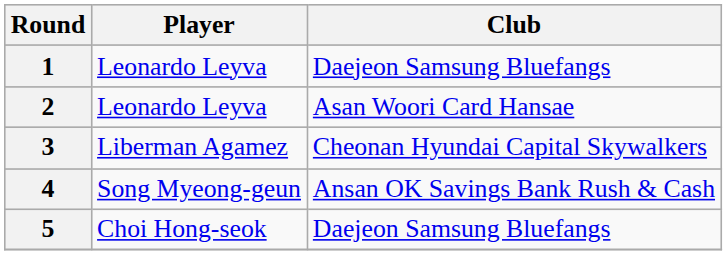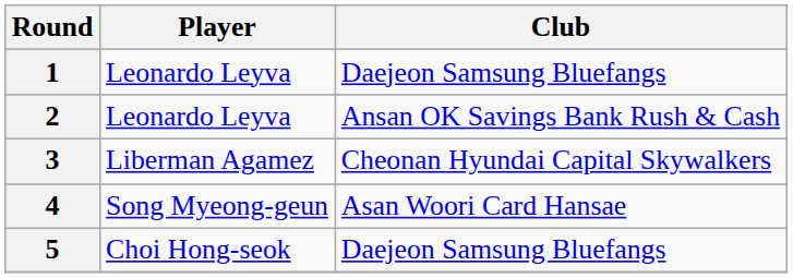2 | Club: Asan Woori Card Hansae -> Ansan OK Savings Bank Rush & Cash
4 | Club: Ansan OK Savings Bank Rush & Cash -> Asan Woori Card Hansae
